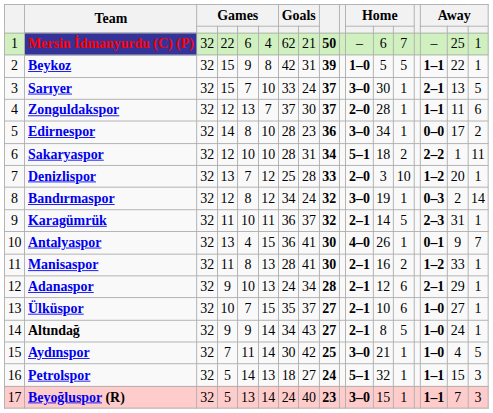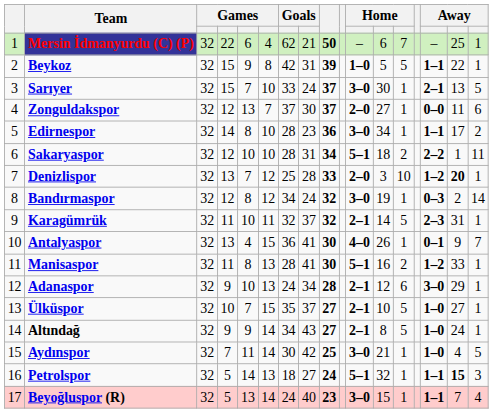Zonguldakspor | column 12: 28 -> 27
Zonguldakspor | column 15: 1–1 -> 0–0
Edirnespor | column 15: 0–0 -> 1–1
Denizlispor | column 16: normal -> bold
Karagümrük | column 7: 36 -> 32
Manisaspor | column 11: 2–1 -> 5–1
Adanaspor | column 15: 2–1 -> 3–0
Ülküspor | column 13: 6 -> 5
Petrolspor | column 16: normal -> bold
Beyoğluspor (R) | column 17: 3 -> 4
